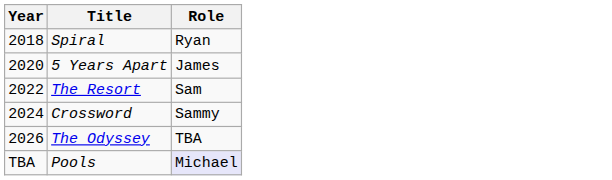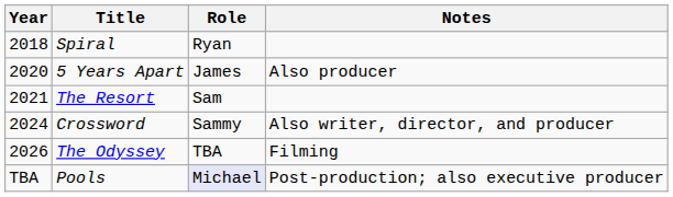+ column: Notes | Also producer | Also writer, director, and producer | Filming | Post-production; also executive producer
The Resort | Year: 2022 -> 2021
